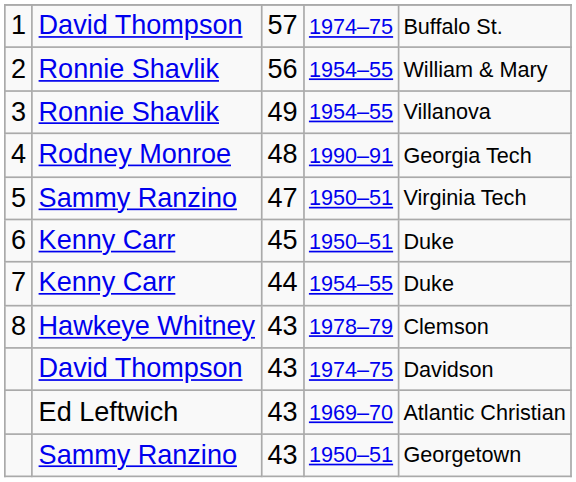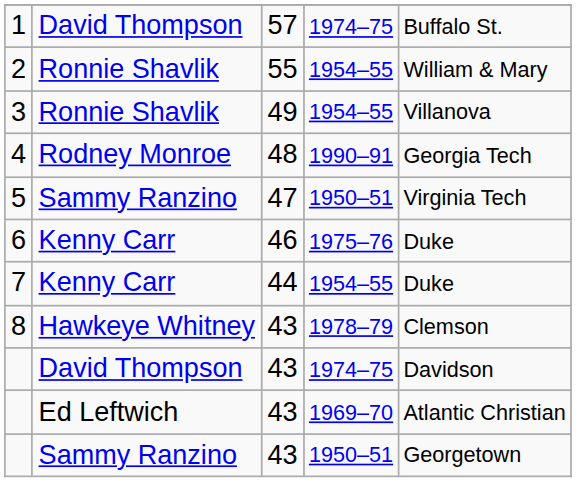2 | column 3: 56 -> 55
6 | column 3: 45 -> 46
6 | column 4: 1950–51 -> 1975–76
